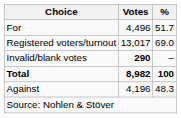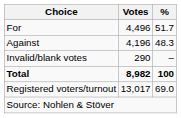rows swapped: Against <-> Registered voters/turnout
Invalid/blank votes | Votes: bold -> normal
